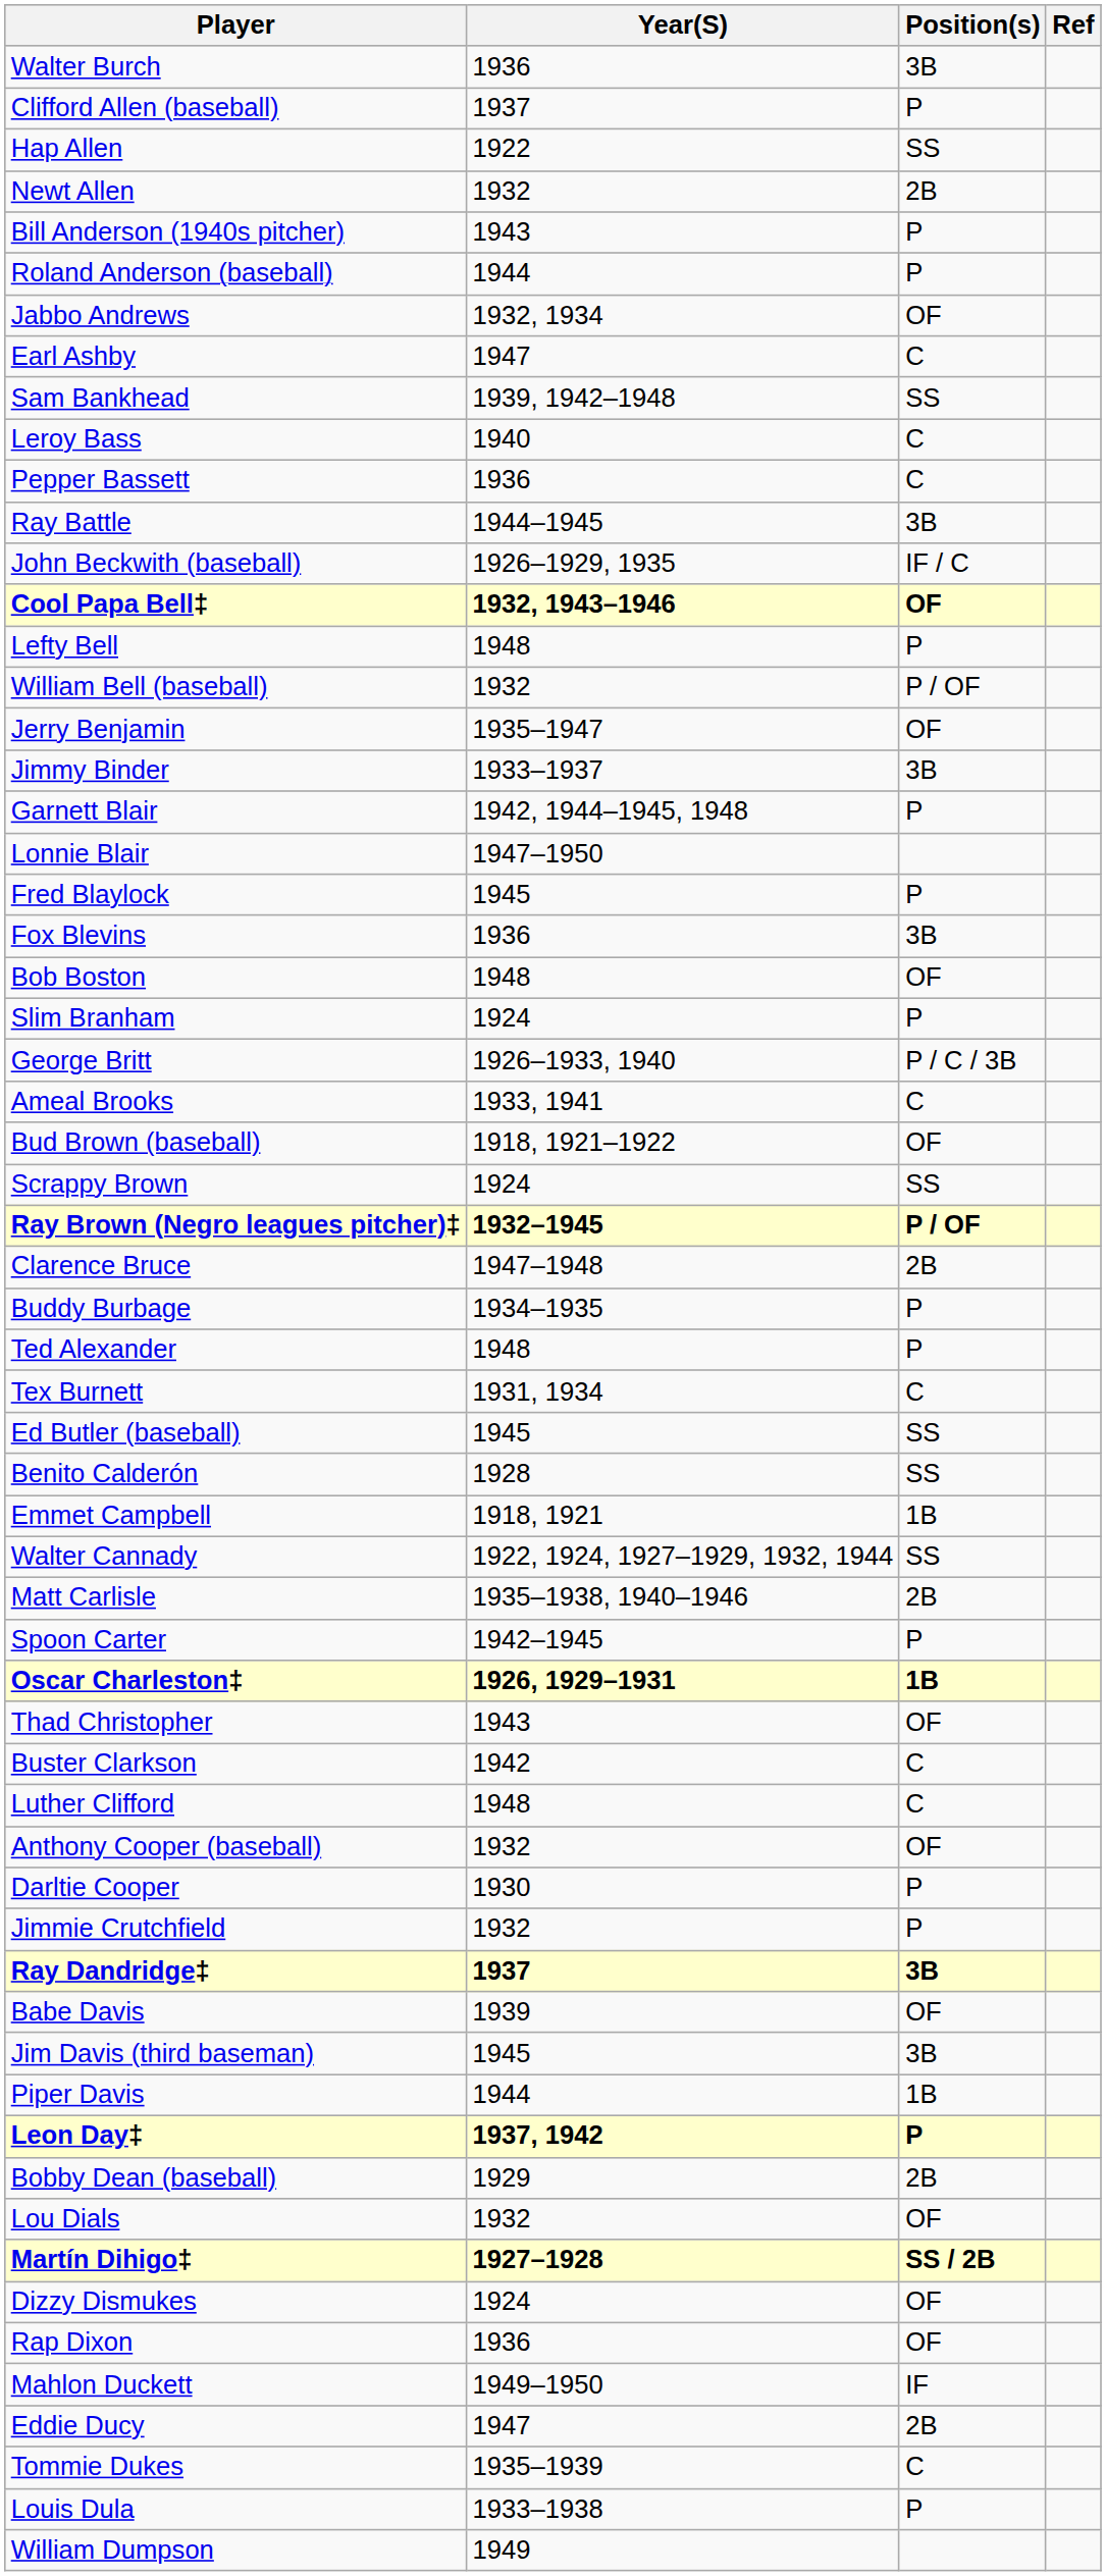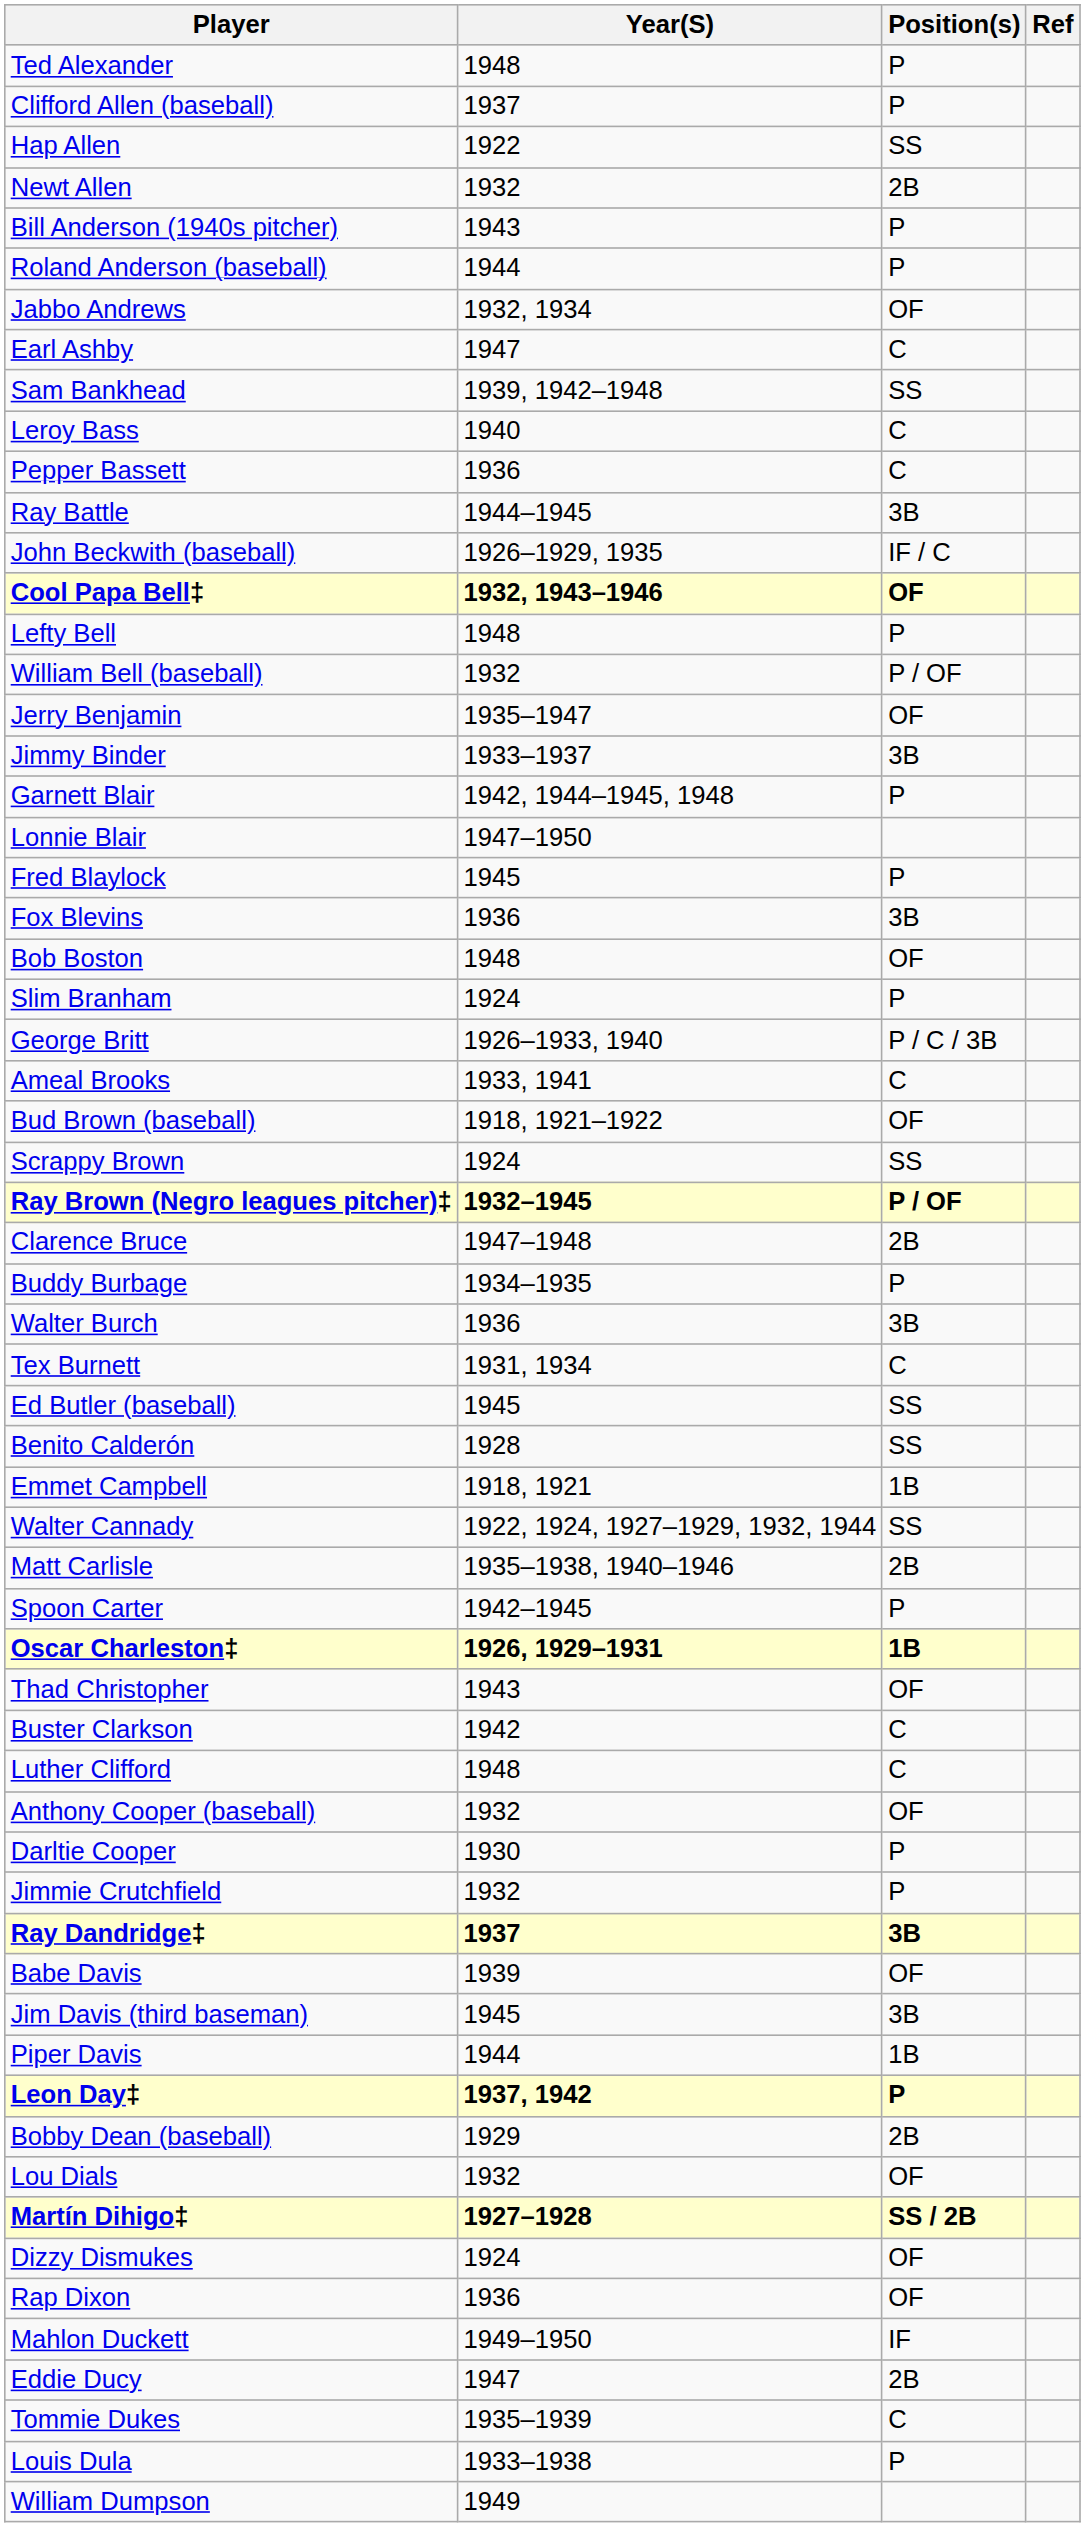rows swapped: Ted Alexander <-> Walter Burch
